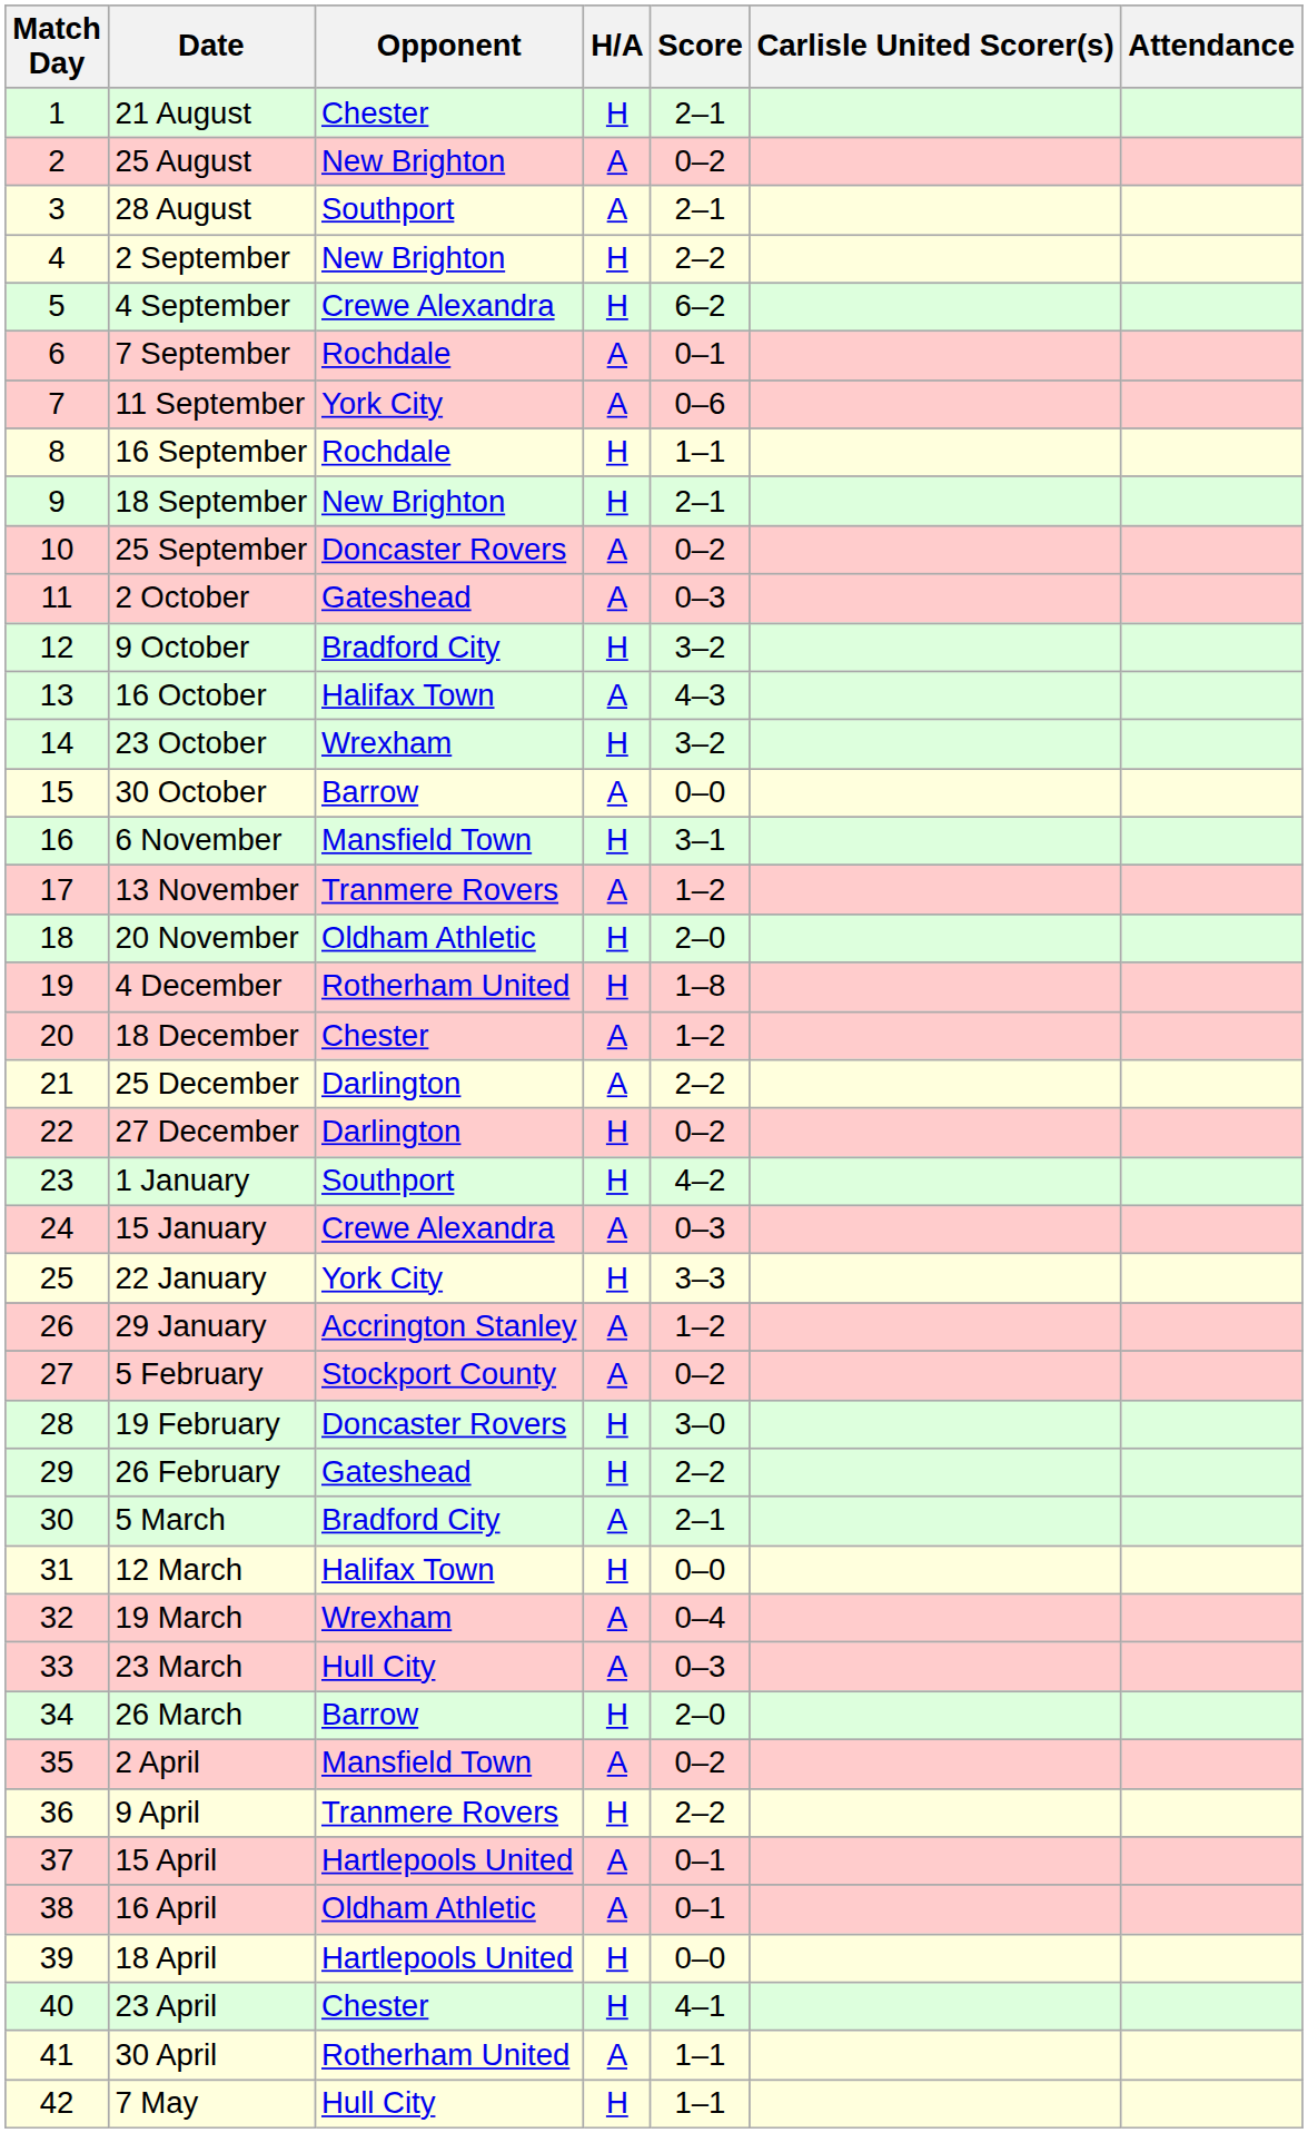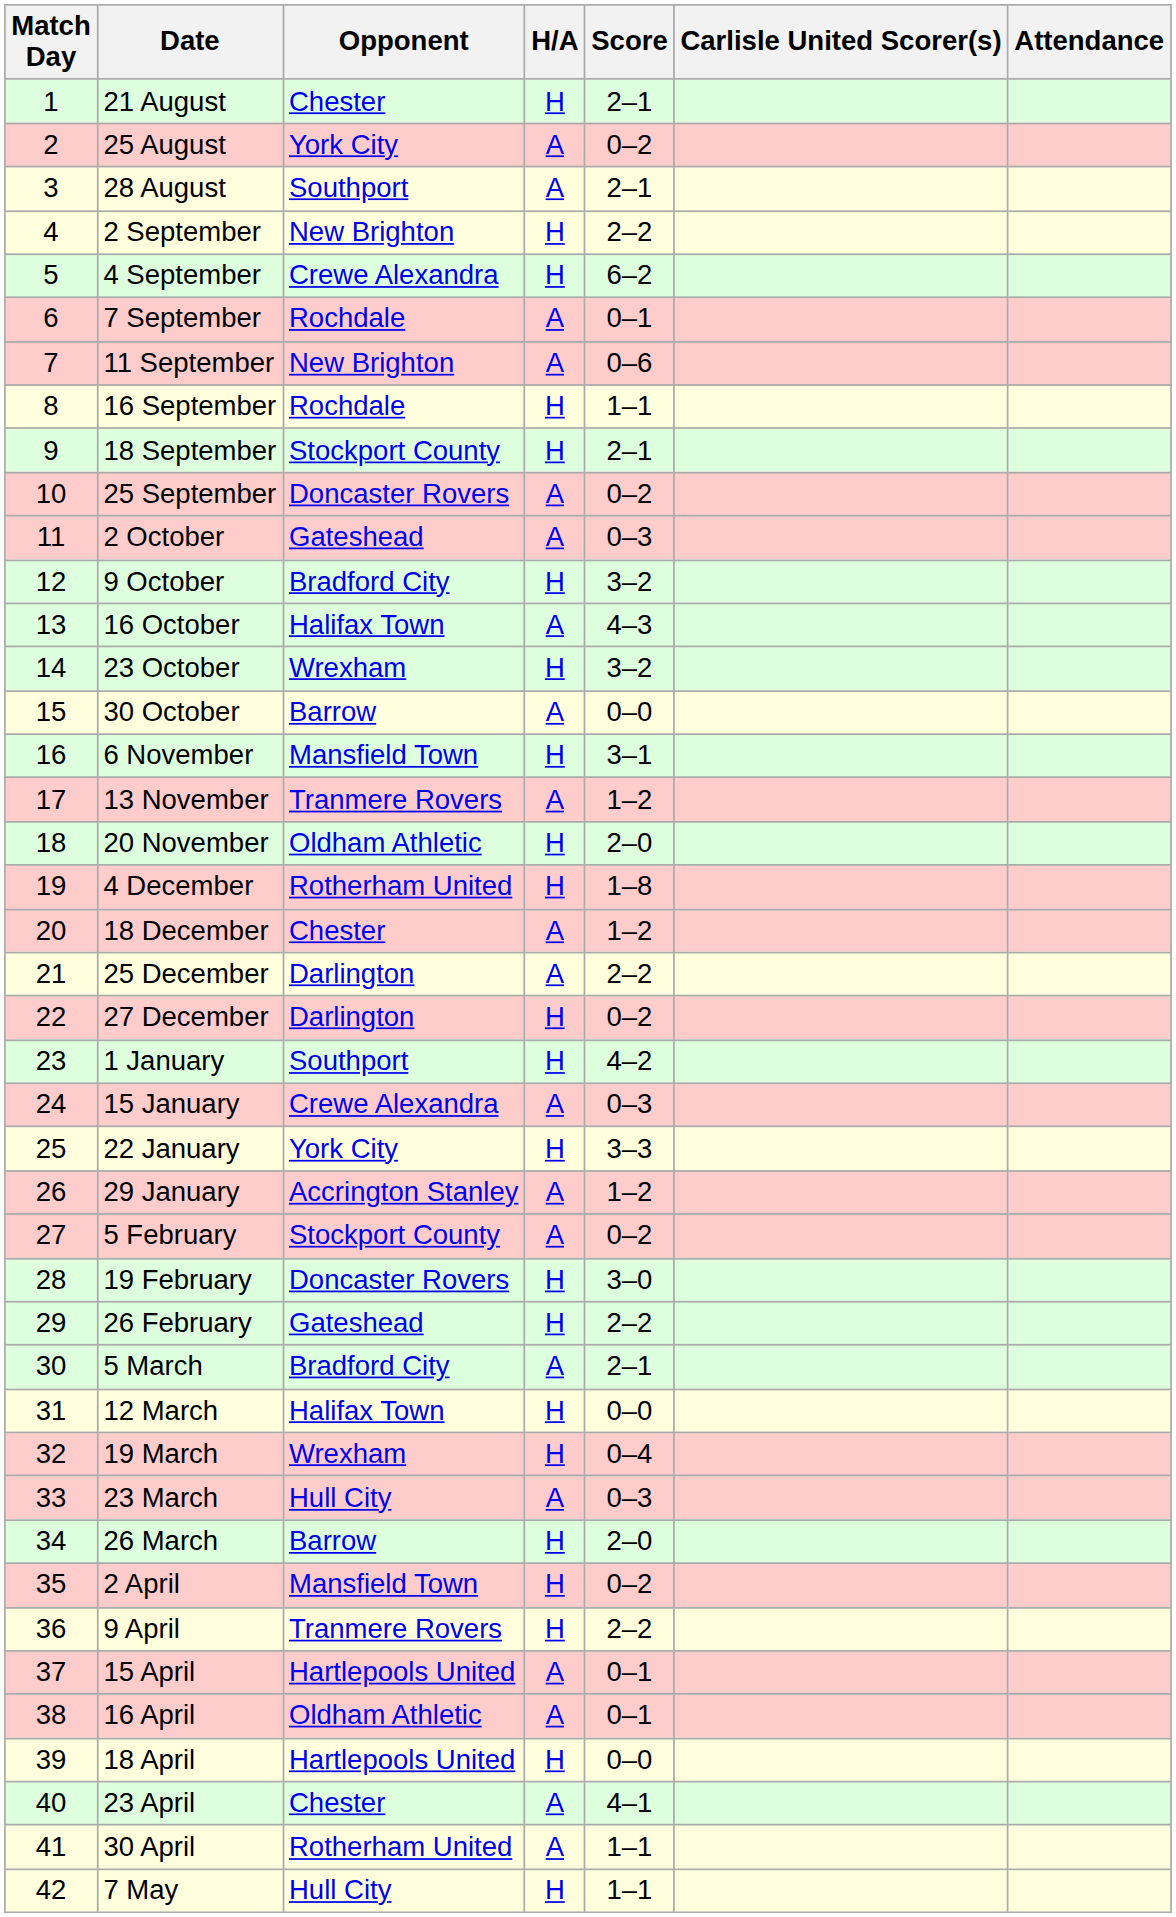25 August | Opponent: New Brighton -> York City
11 September | Opponent: York City -> New Brighton
18 September | Opponent: New Brighton -> Stockport County
19 March | H/A: A -> H
2 April | H/A: A -> H
23 April | H/A: H -> A
